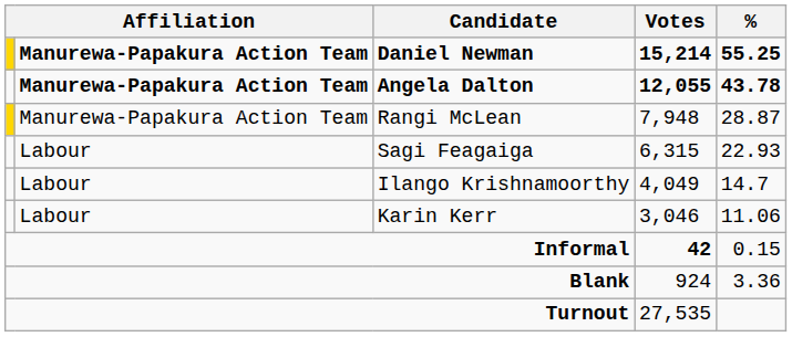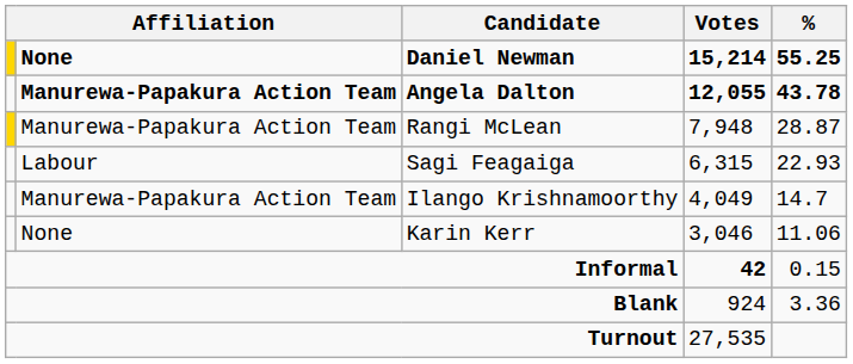Daniel Newman | column 2: Manurewa-Papakura Action Team -> None
Ilango Krishnamoorthy | column 2: Labour -> Manurewa-Papakura Action Team
Karin Kerr | column 2: Labour -> None
